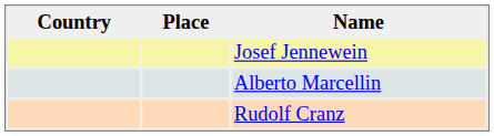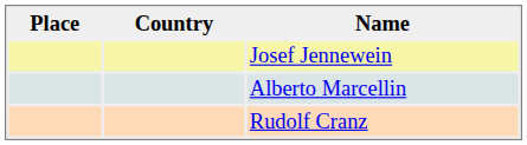columns swapped: Place <-> Country
